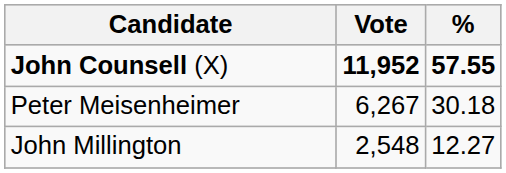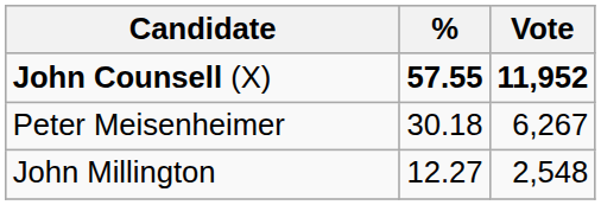columns swapped: Vote <-> %
